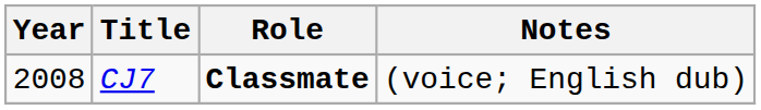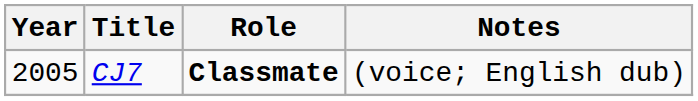CJ7 | Year: 2008 -> 2005
